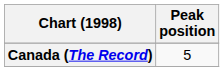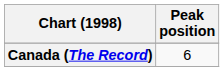Canada (The Record) | Peak position: 5 -> 6
